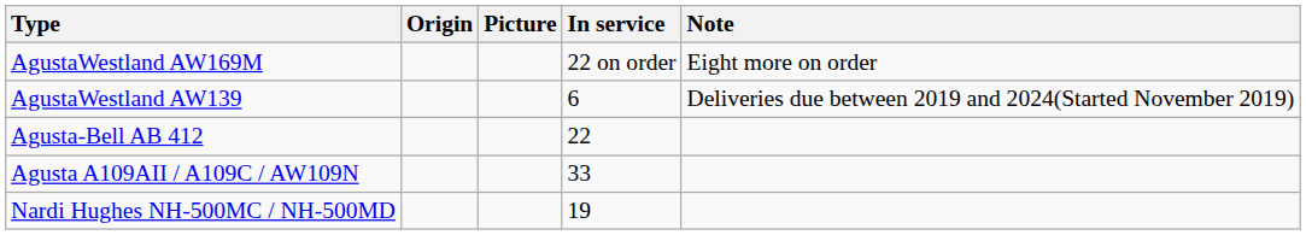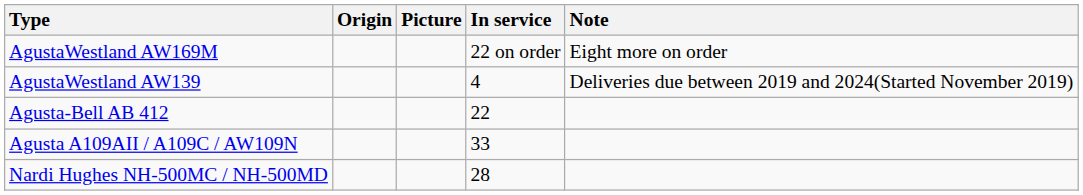AgustaWestland AW139 | In service: 6 -> 4
Nardi Hughes NH-500MC / NH-500MD | In service: 19 -> 28
